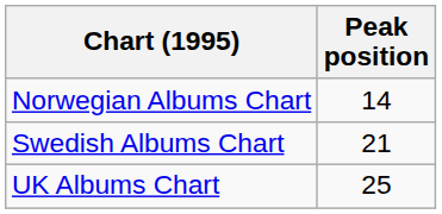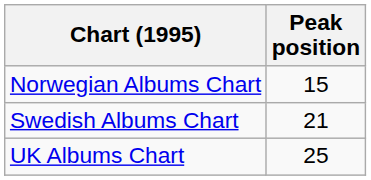Norwegian Albums Chart | Peak position: 14 -> 15
